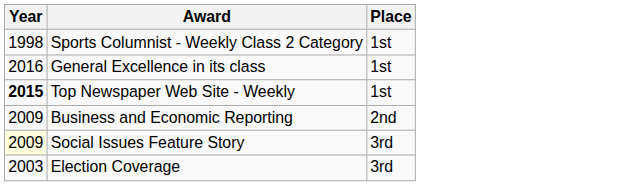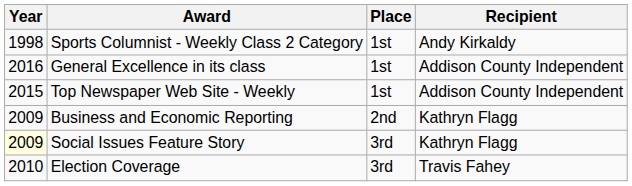+ column: Recipient | Andy Kirkaldy | Addison County Independent | Addison County Independent | Kathryn Flagg | Kathryn Flagg | Travis Fahey
Top Newspaper Web Site - Weekly | Year: bold -> normal
Election Coverage | Year: 2003 -> 2010
